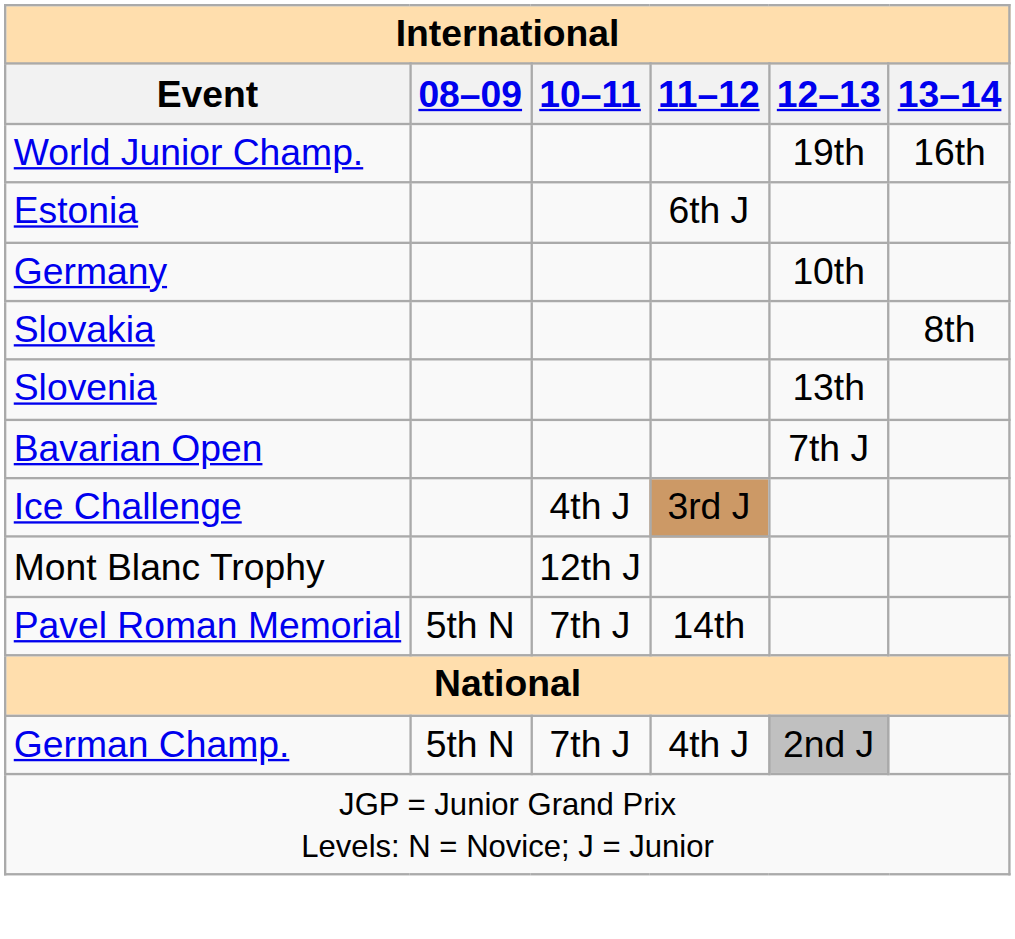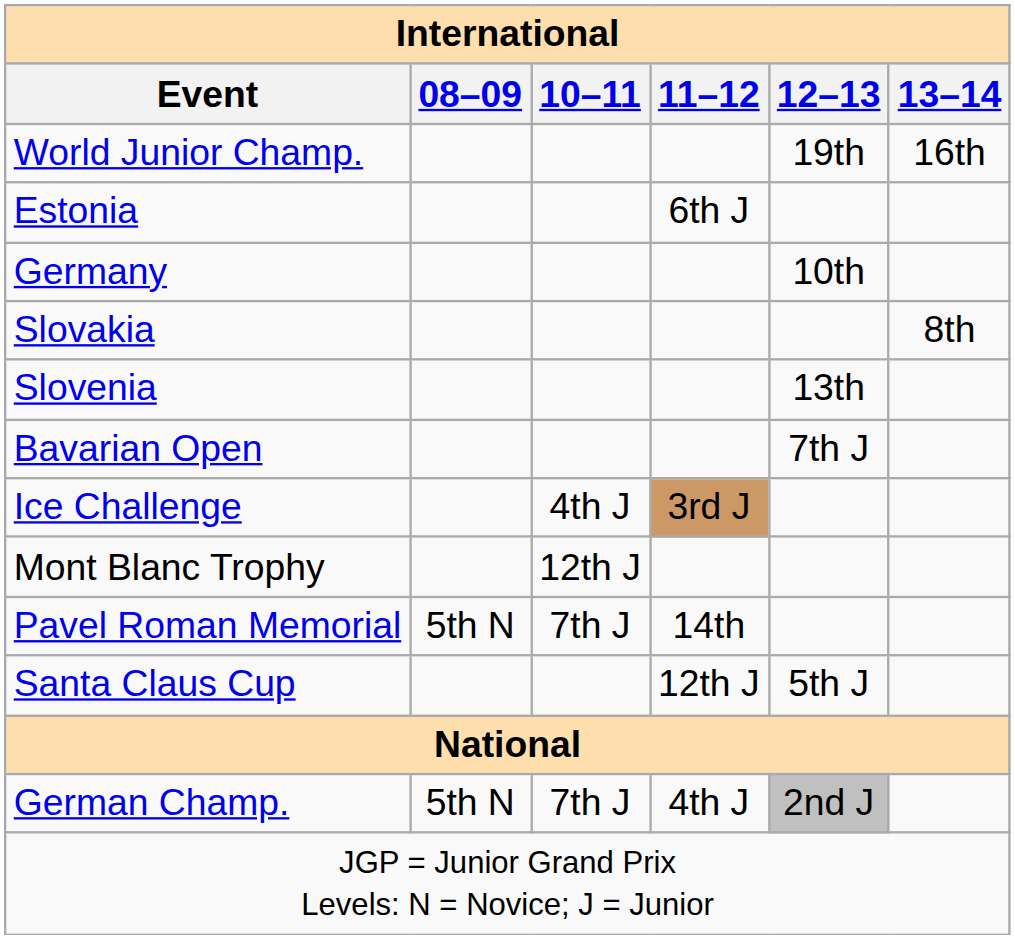+ row: Santa Claus Cup | 12th J | 5th J
